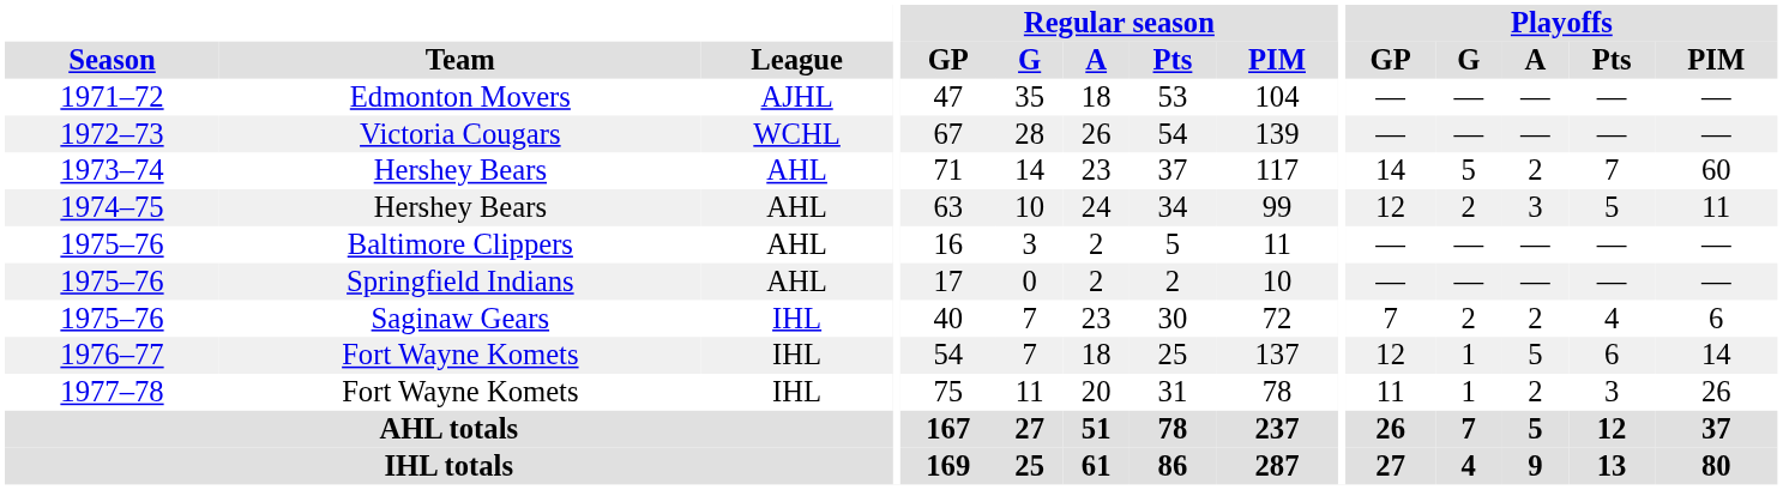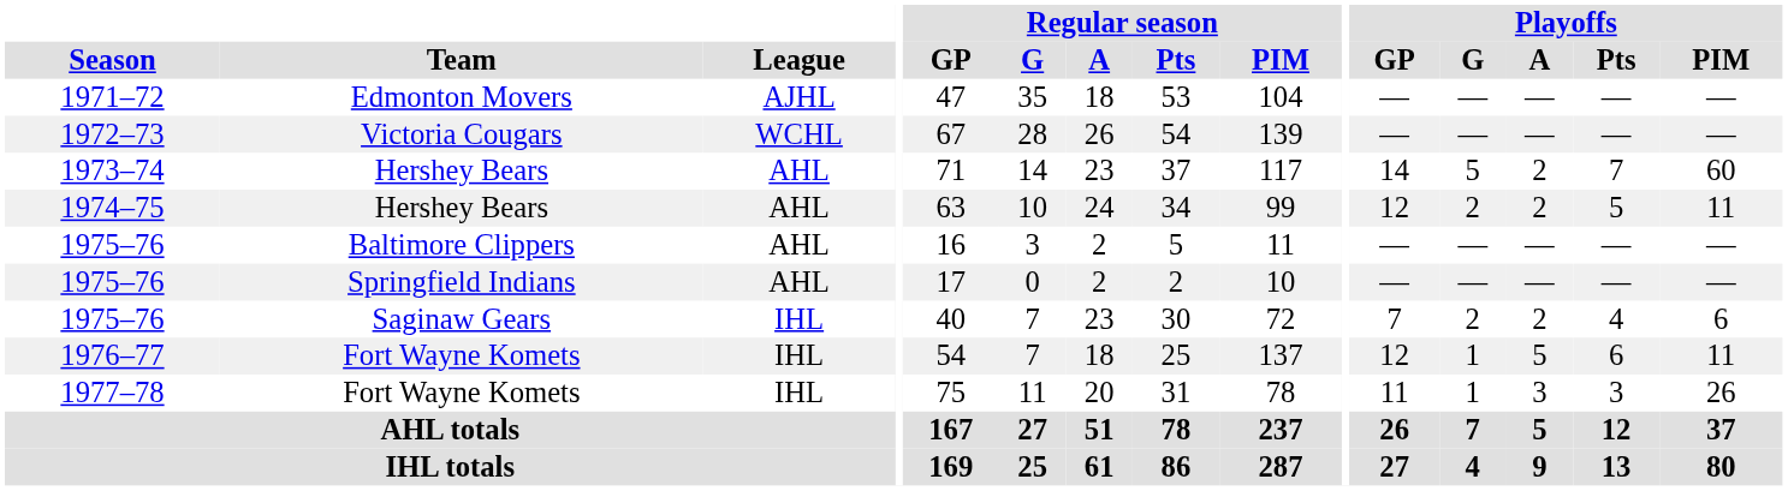1974–75 | Playoffs / A: 3 -> 2
1976–77 | Playoffs / PIM: 14 -> 11
1977–78 | Playoffs / A: 2 -> 3
